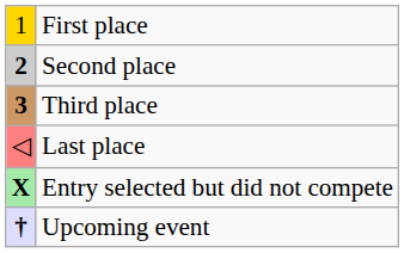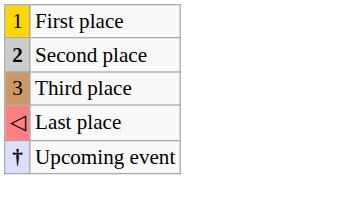Third place | column 1: bold -> normal
- row: X | Entry selected but did not compete
